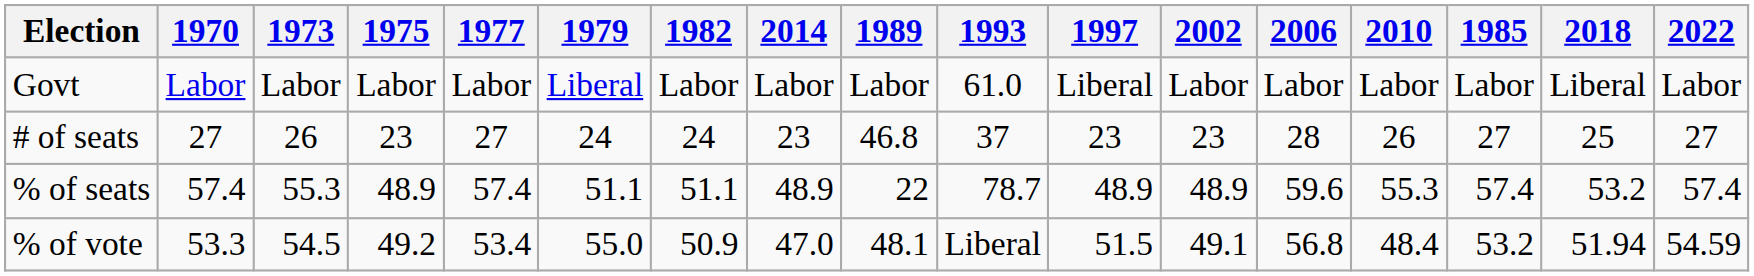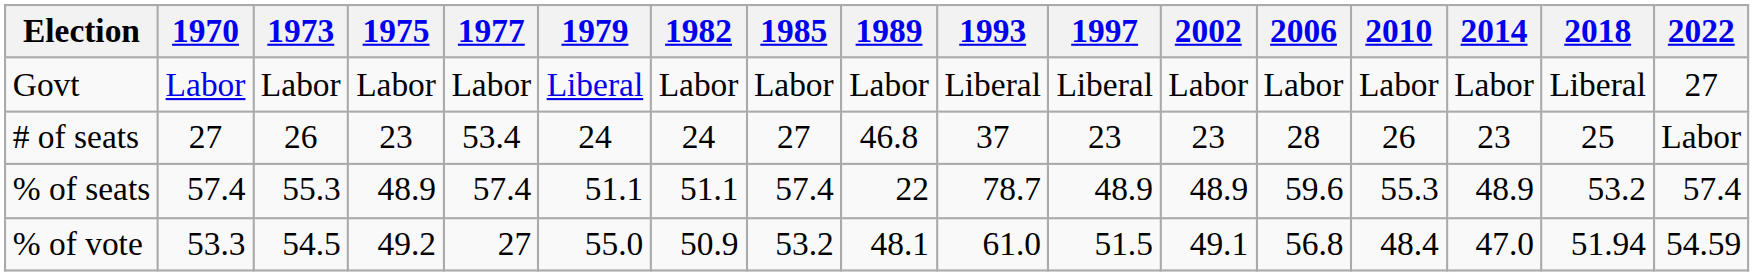columns swapped: 1985 <-> 2014
Govt | 1993: 61.0 -> Liberal
Govt | 2022: Labor -> 27
# of seats | 1977: 27 -> 53.4
# of seats | 2022: 27 -> Labor
% of vote | 1977: 53.4 -> 27
% of vote | 1993: Liberal -> 61.0
